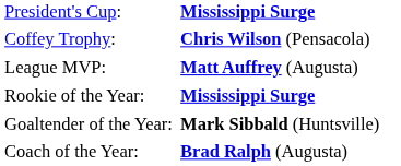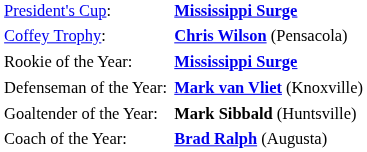- row: League MVP: | Matt Auffrey (Augusta)
+ row: Defenseman of the Year: | Mark van Vliet (Knoxville)
